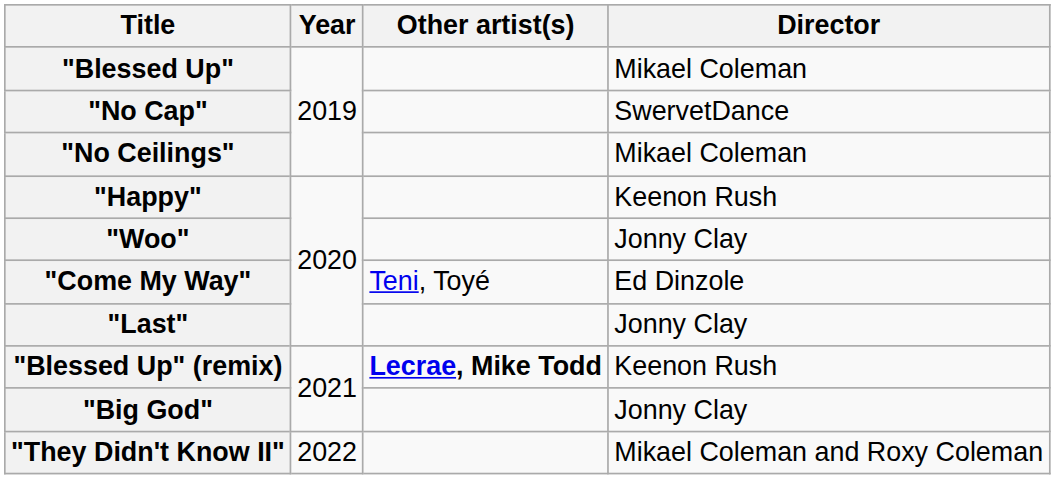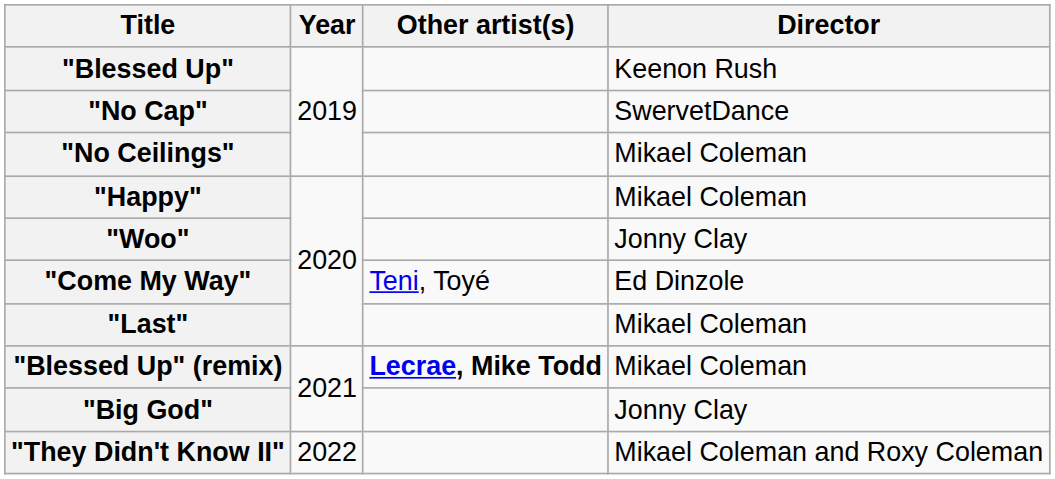"Blessed Up" | Director: Mikael Coleman -> Keenon Rush
"Happy" | Director: Keenon Rush -> Mikael Coleman
"Last" | Director: Jonny Clay -> Mikael Coleman
"Blessed Up" (remix) | Director: Keenon Rush -> Mikael Coleman
